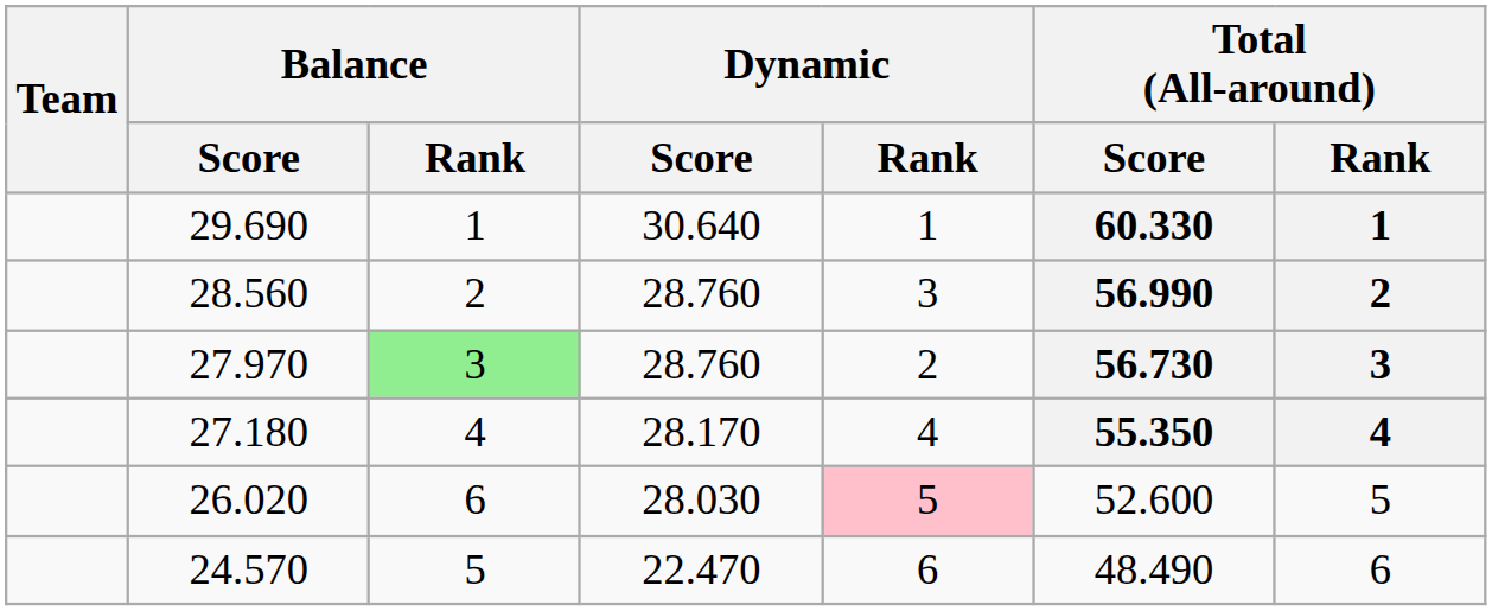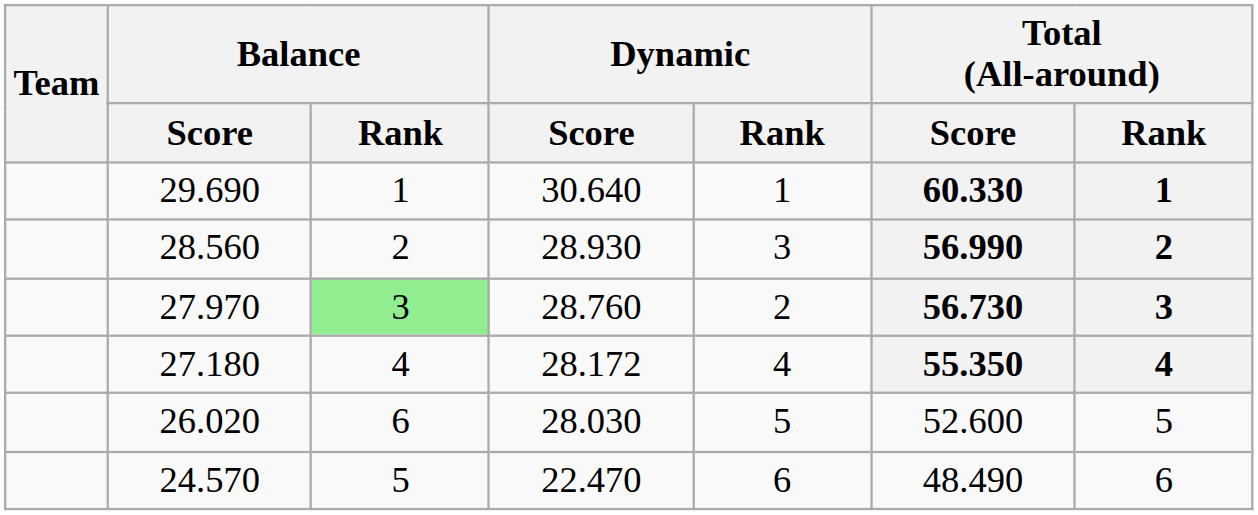28.560 | Dynamic / Score: 28.760 -> 28.930
27.180 | Dynamic / Score: 28.170 -> 28.172
26.020 | Dynamic / Rank: pink background -> no background
